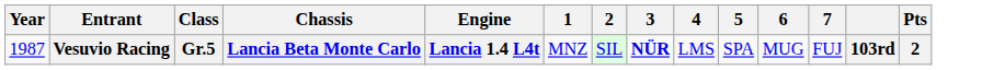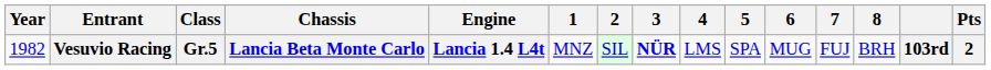+ column: 8 | BRH
Vesuvio Racing | Year: 1987 -> 1982
